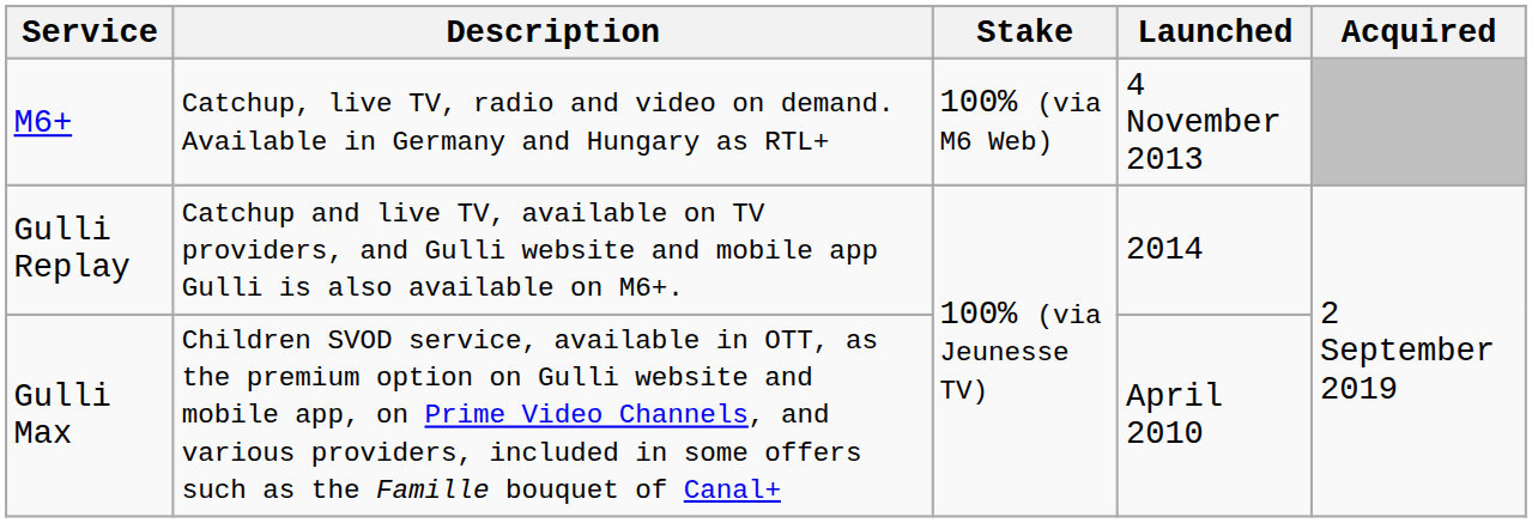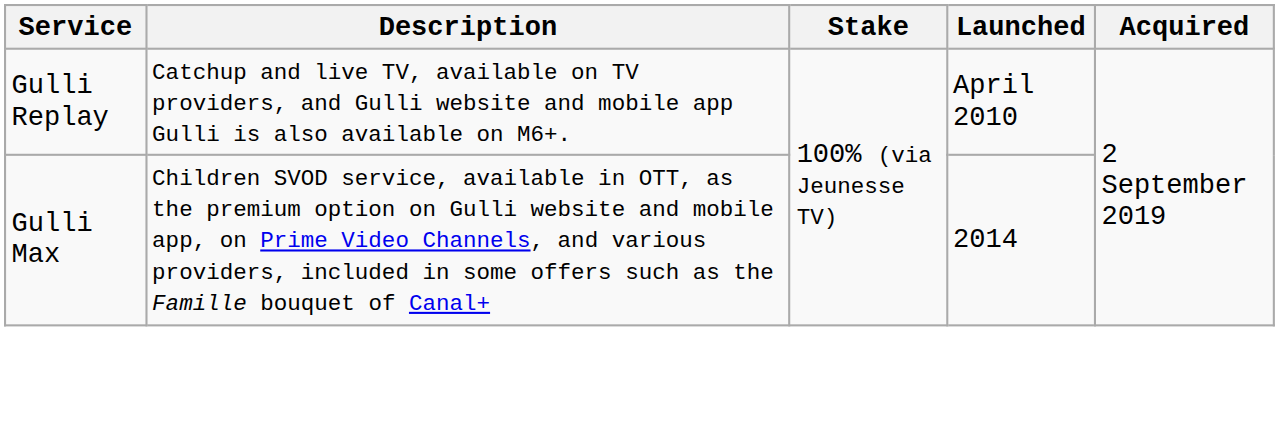- row: M6+ | Catchup, live TV, radio and video on demand. Available in Germany and Hungary as RTL+ | 100% (via M6 Web) | 4 November 2013
Gulli Replay | Launched: 2014 -> April 2010
Gulli Max | Launched: April 2010 -> 2014
